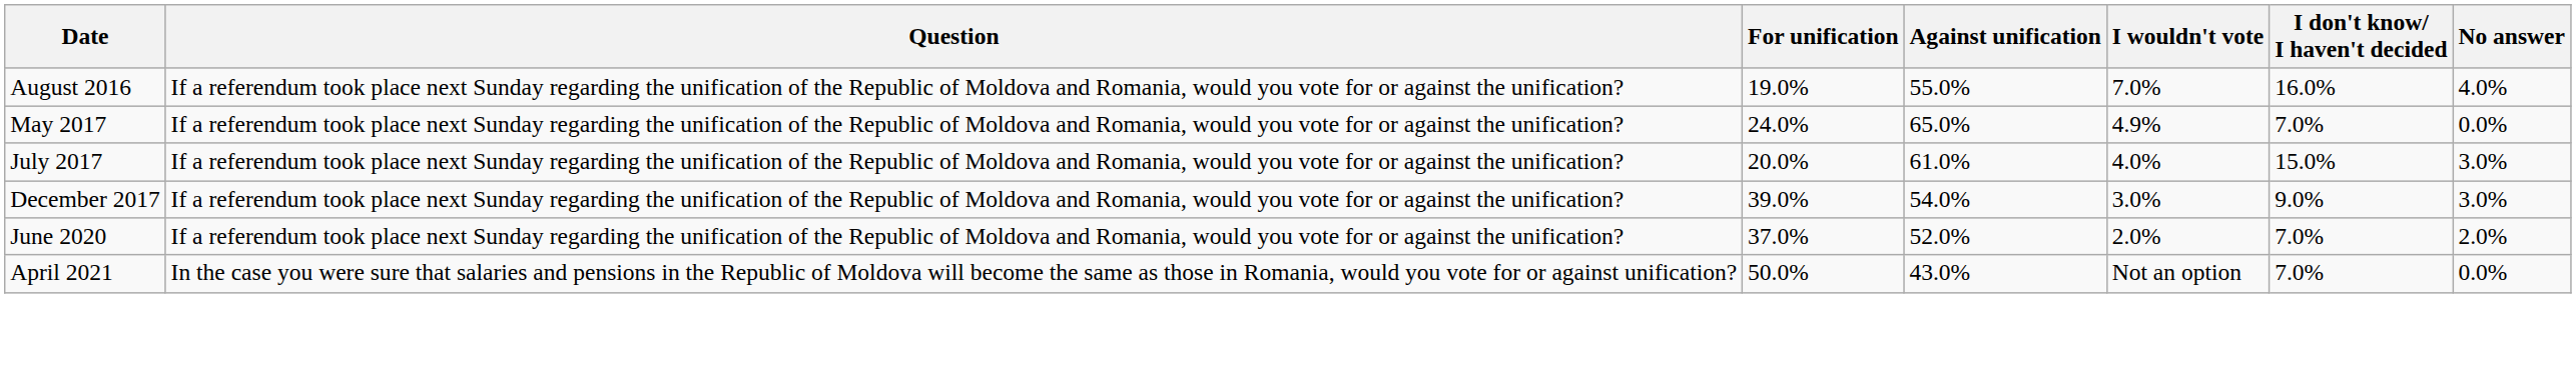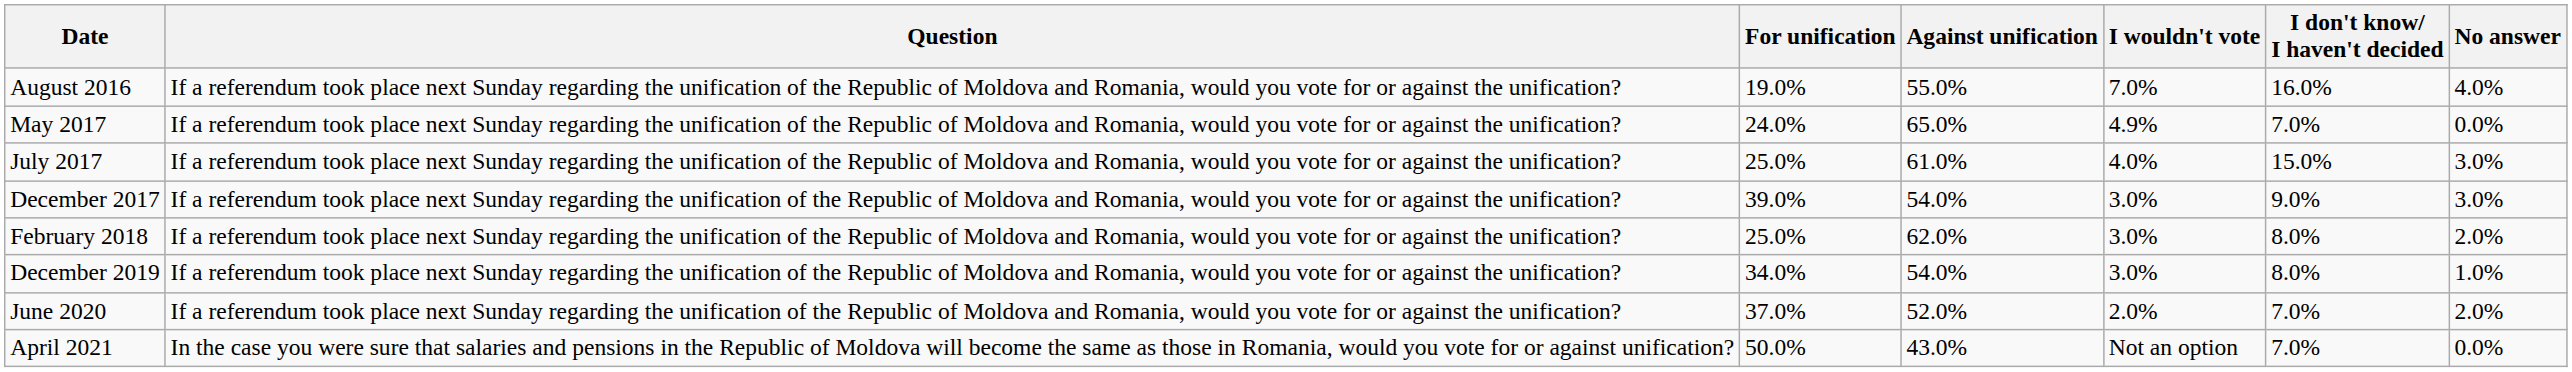July 2017 | For unification: 20.0% -> 25.0%
+ row: February 2018 | If a referendum took place next Sunday regarding the unification of the Republic of Moldova and Romania, would you vote for or against the unification? | 25.0% | 62.0% | 3.0% | 8.0% | 2.0%
+ row: December 2019 | If a referendum took place next Sunday regarding the unification of the Republic of Moldova and Romania, would you vote for or against the unification? | 34.0% | 54.0% | 3.0% | 8.0% | 1.0%
